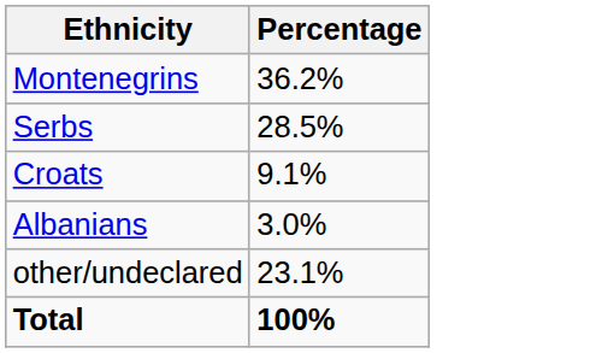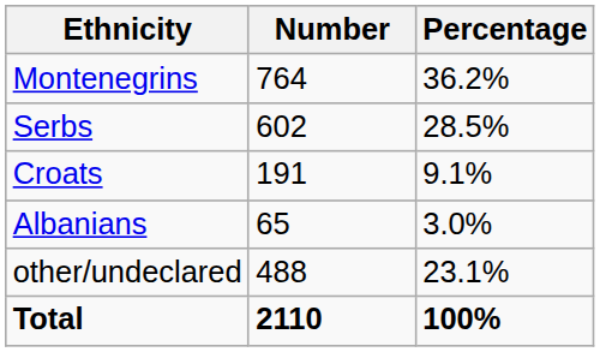+ column: Number | 764 | 602 | 191 | 65 | 488 | 2110
